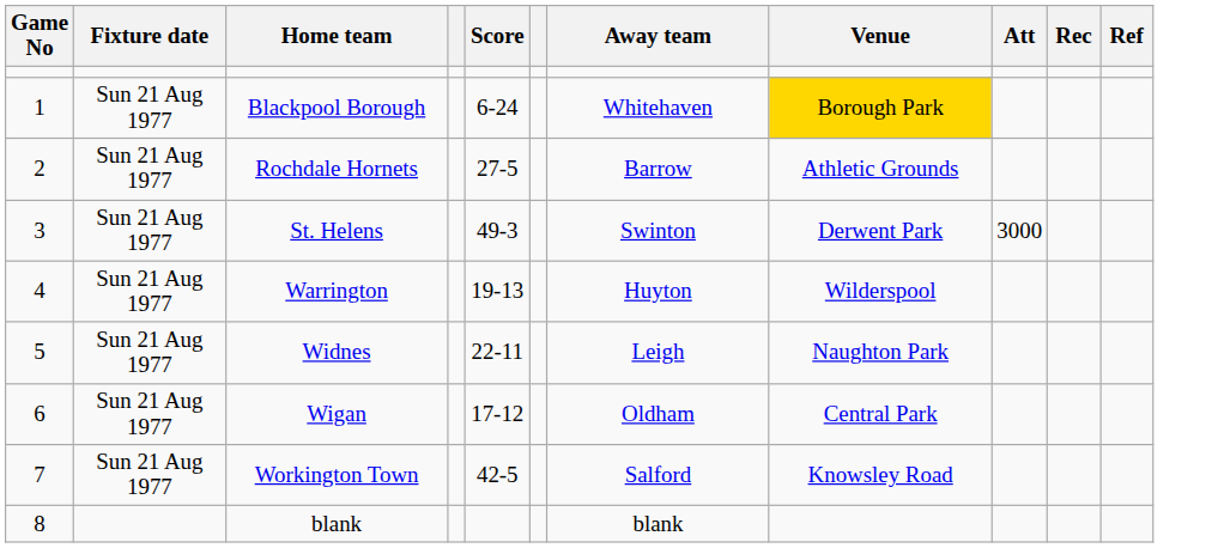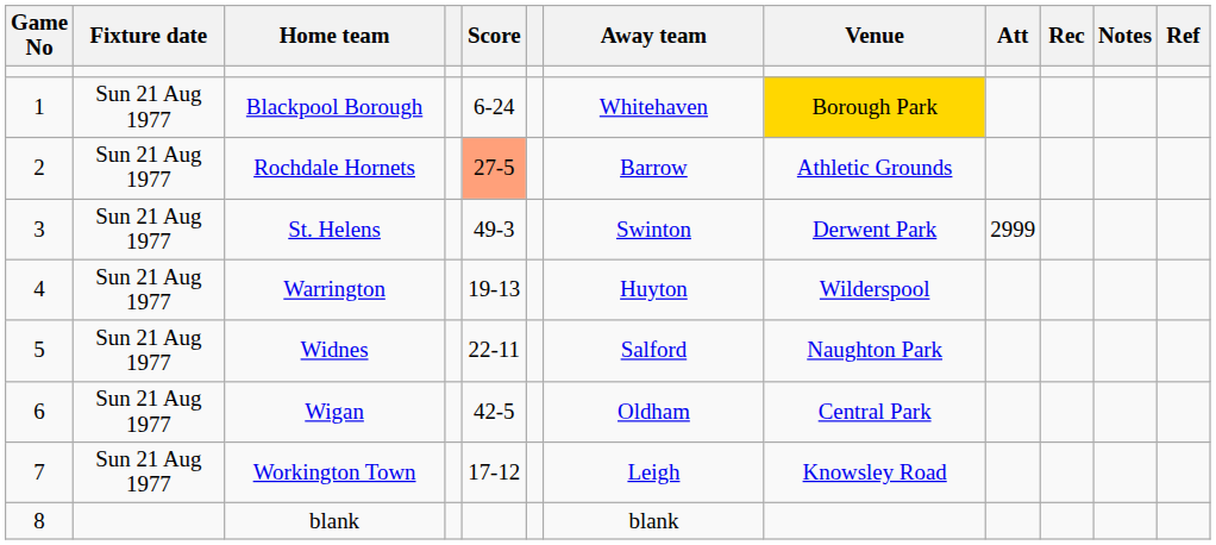+ column: Notes
Rochdale Hornets | Score: no background -> lightsalmon background
St. Helens | Att: 3000 -> 2999
Widnes | Away team: Leigh -> Salford
Wigan | Score: 17-12 -> 42-5
Workington Town | Score: 42-5 -> 17-12
Workington Town | Away team: Salford -> Leigh
